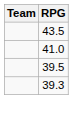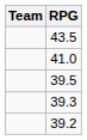+ row: 39.2
